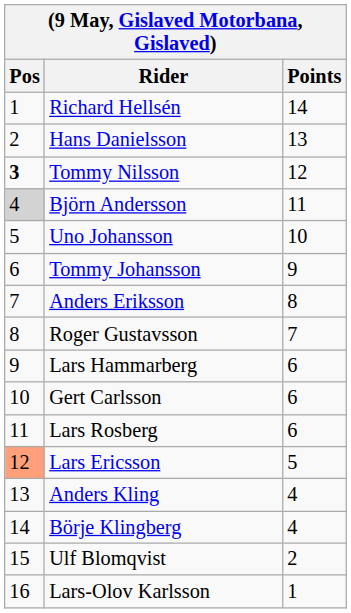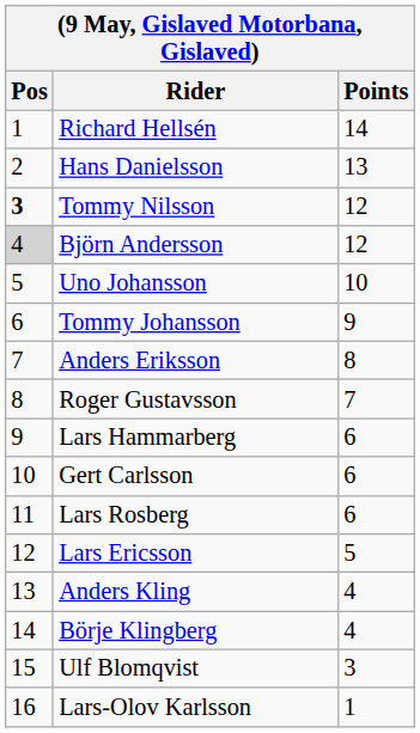Björn Andersson | Points: 11 -> 12
Lars Ericsson | Pos: lightsalmon background -> no background
Ulf Blomqvist | Points: 2 -> 3
